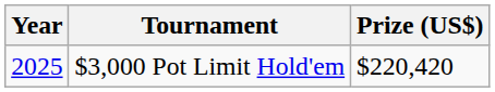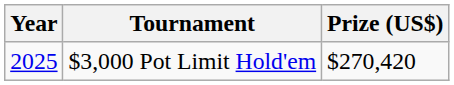$3,000 Pot Limit Hold'em | Prize (US$): $220,420 -> $270,420
